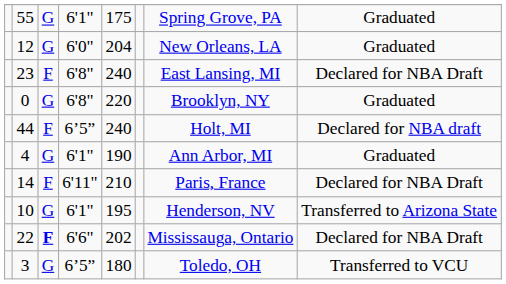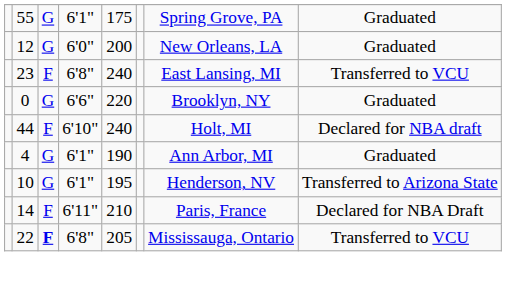12 | column 5: 204 -> 200
23 | column 8: Declared for NBA Draft -> Transferred to VCU
0 | column 4: 6'8" -> 6'6"
44 | column 4: 6’5” -> 6'10"
rows swapped: 10 <-> 14
22 | column 4: 6'6" -> 6'8"
22 | column 5: 202 -> 205
22 | column 8: Declared for NBA Draft -> Transferred to VCU
- row: 3 | G | 6’5” | 180 | Toledo, OH | Transferred to VCU
